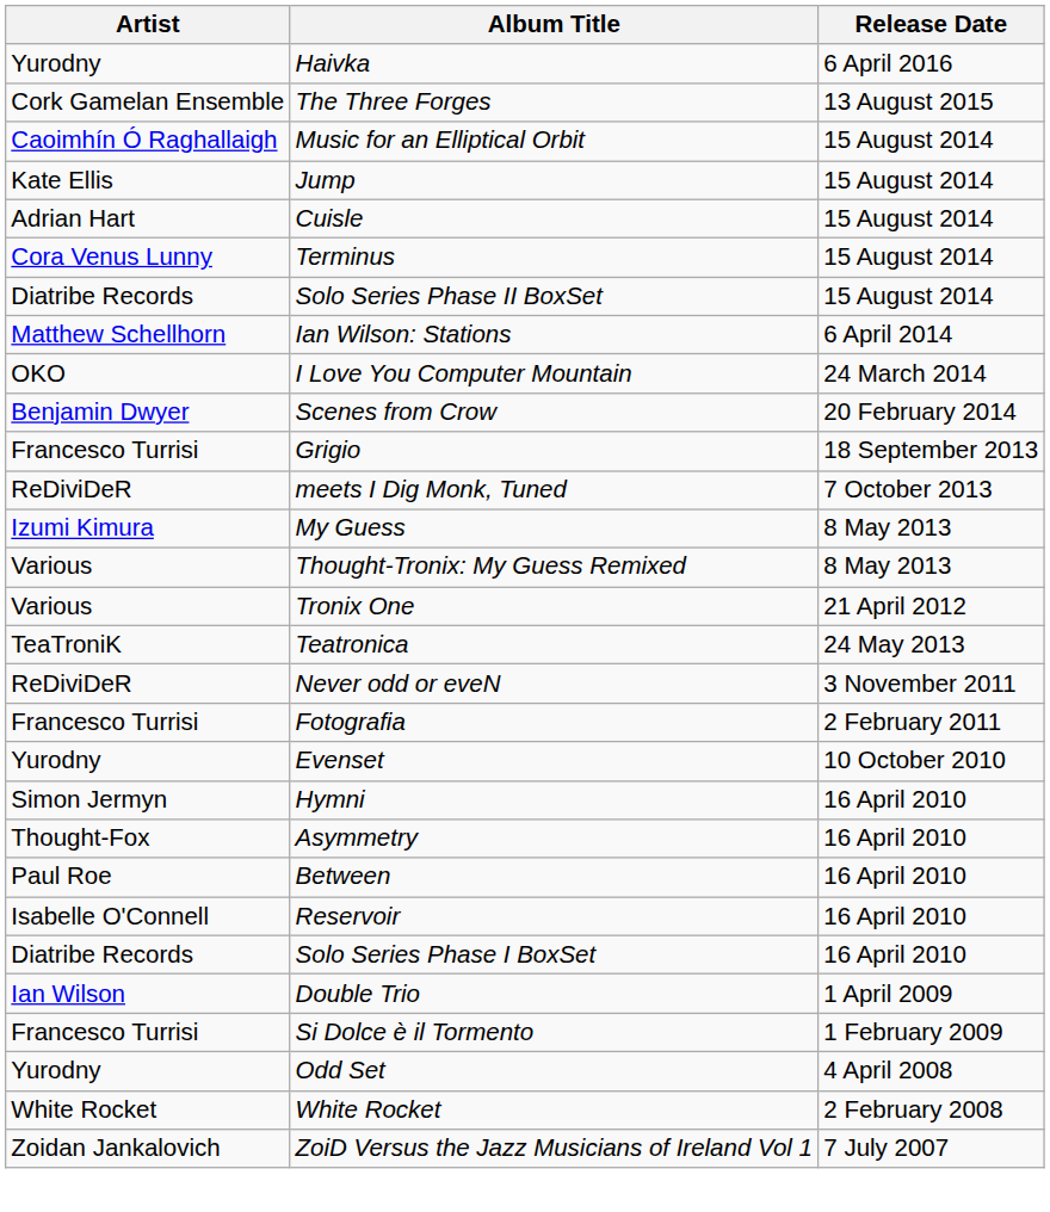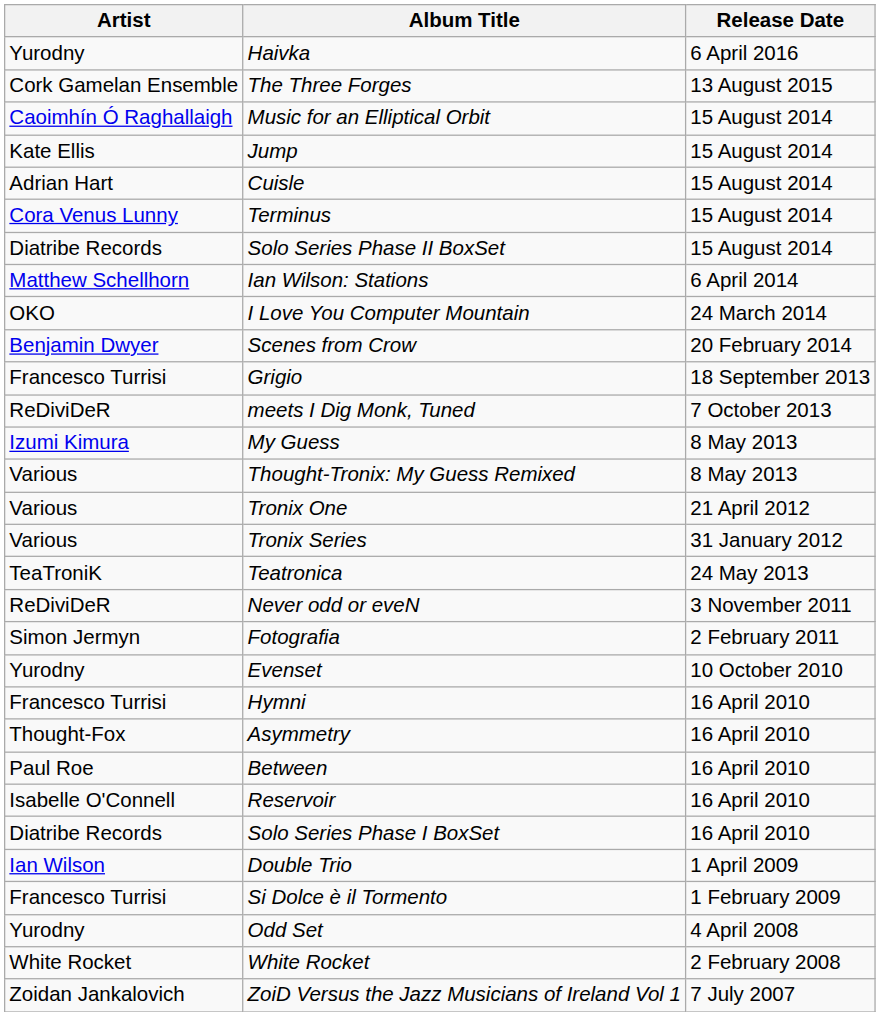+ row: Various | Tronix Series | 31 January 2012
Fotografia | Artist: Francesco Turrisi -> Simon Jermyn
Hymni | Artist: Simon Jermyn -> Francesco Turrisi
